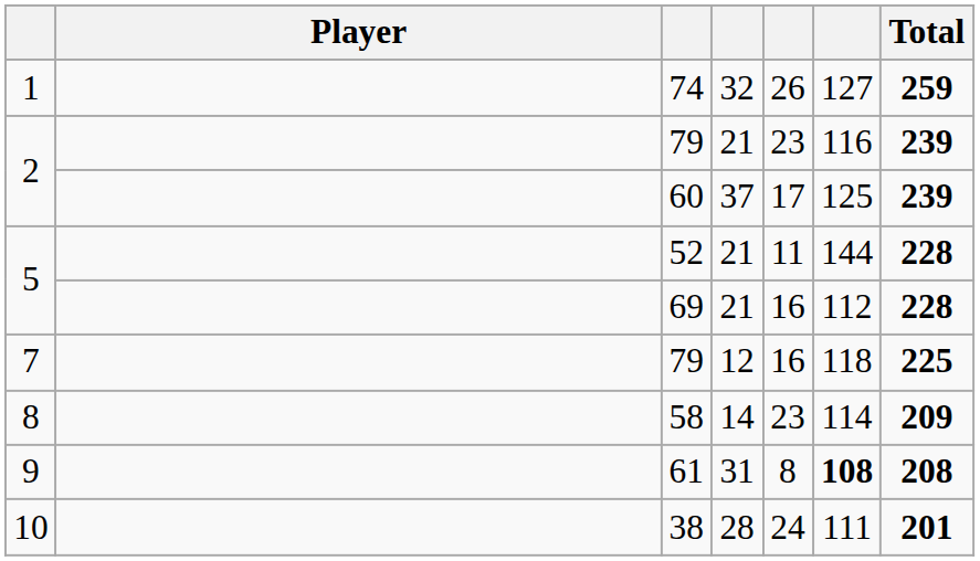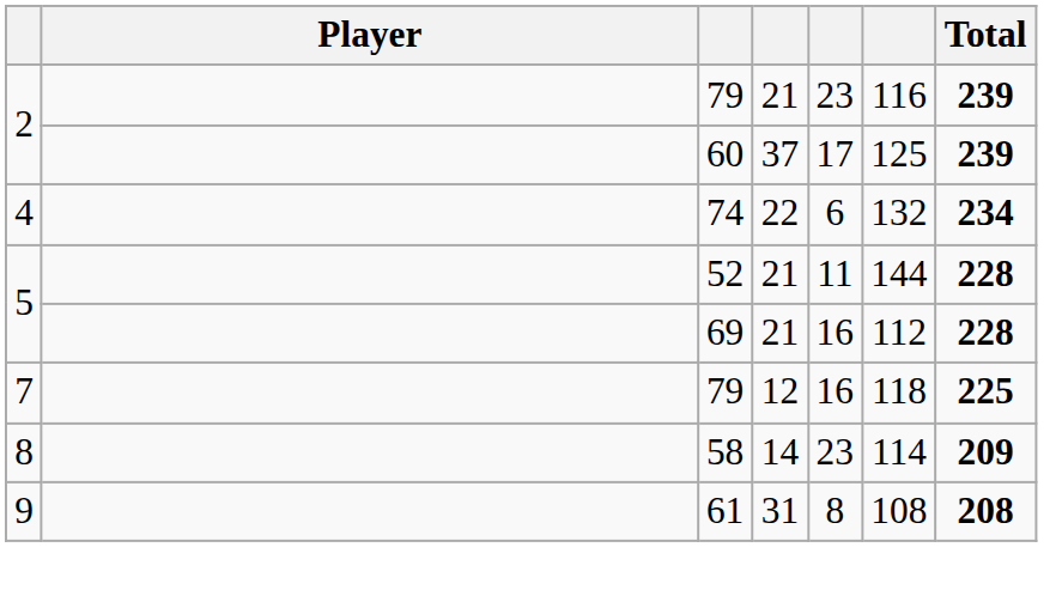- row: 1 | 74 | 32 | 26 | 127 | 259
+ row: 4 | 74 | 22 | 6 | 132 | 234
9 | column 6: bold -> normal
- row: 10 | 38 | 28 | 24 | 111 | 201
